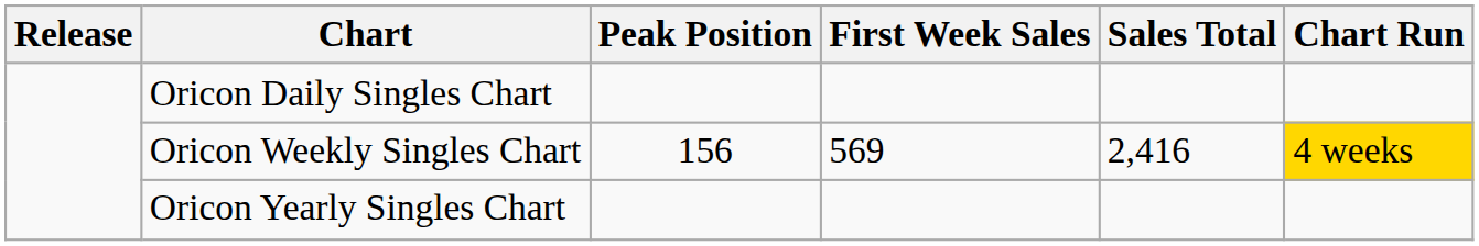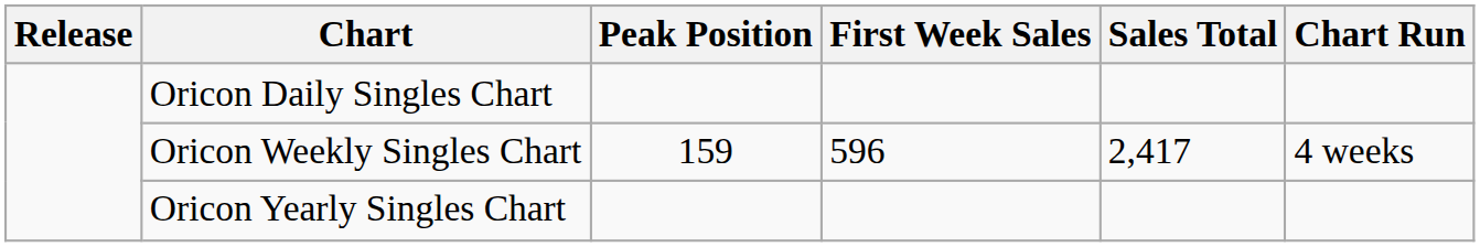Oricon Weekly Singles Chart | Peak Position: 156 -> 159
Oricon Weekly Singles Chart | First Week Sales: 569 -> 596
Oricon Weekly Singles Chart | Sales Total: 2,416 -> 2,417
Oricon Weekly Singles Chart | Chart Run: gold background -> no background
